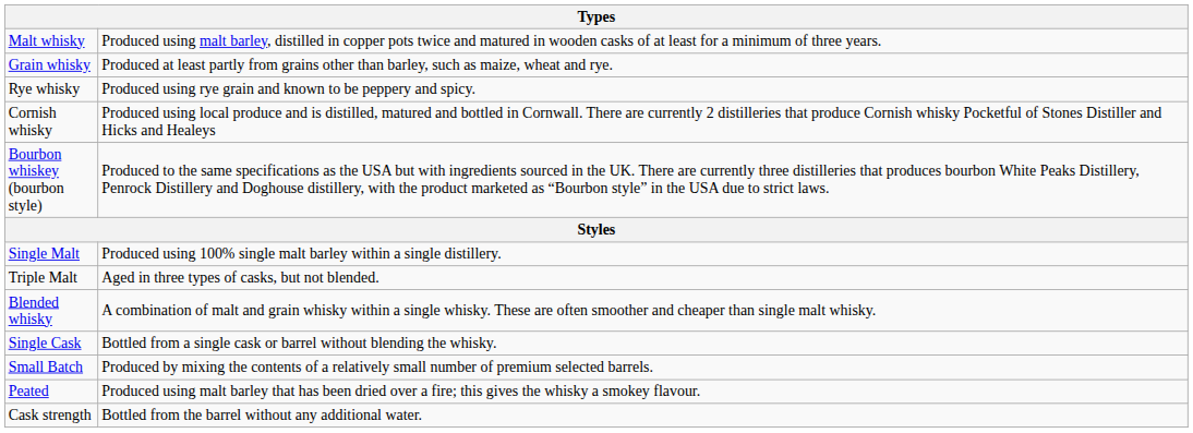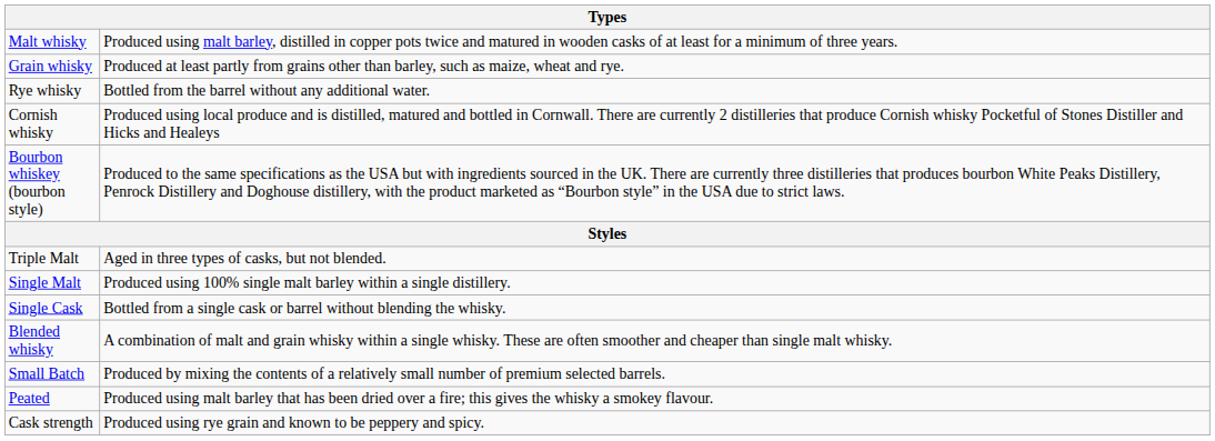Rye whisky | column 2: Produced using rye grain and known to be peppery and spicy. -> Bottled from the barrel without any additional water.
rows swapped: Single Malt <-> Triple Malt
rows swapped: Blended whisky <-> Single Cask
Cask strength | column 2: Bottled from the barrel without any additional water. -> Produced using rye grain and known to be peppery and spicy.
